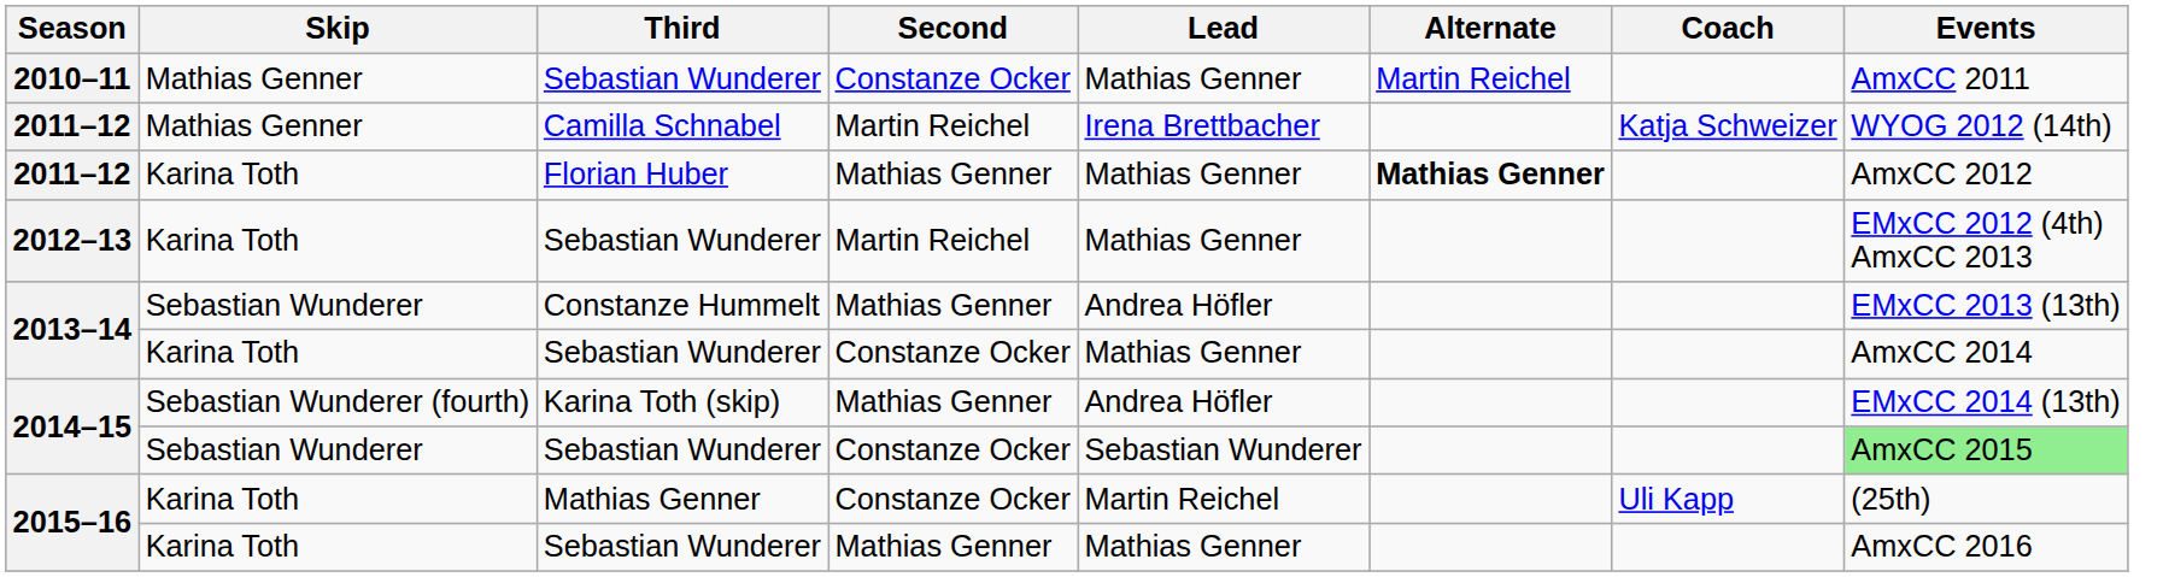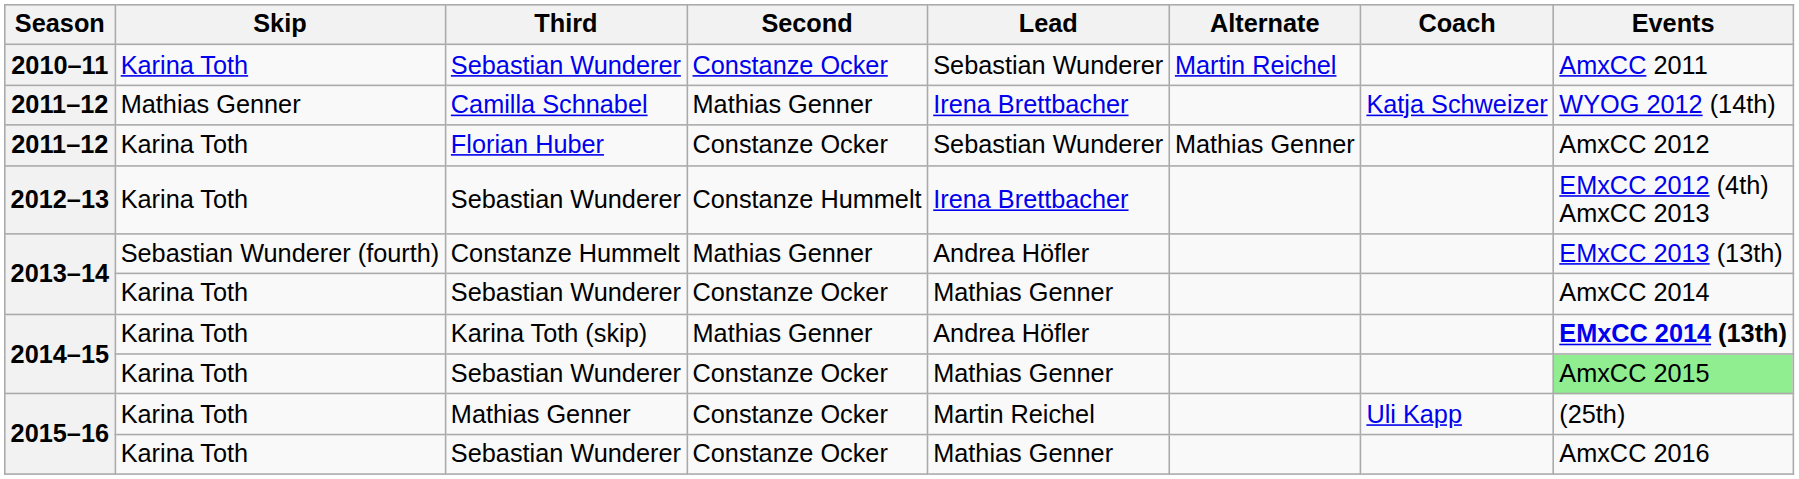2010–11 | Skip: Mathias Genner -> Karina Toth
2010–11 | Lead: Mathias Genner -> Sebastian Wunderer
2011–12 / Camilla Schnabel | Second: Martin Reichel -> Mathias Genner
2011–12 / Florian Huber | Second: Mathias Genner -> Constanze Ocker
2011–12 / Florian Huber | Lead: Mathias Genner -> Sebastian Wunderer
2011–12 / Florian Huber | Alternate: bold -> normal
2012–13 | Second: Martin Reichel -> Constanze Hummelt
2012–13 | Lead: Mathias Genner -> Irena Brettbacher
2013–14 / Constanze Hummelt | Skip: Sebastian Wunderer -> Sebastian Wunderer (fourth)
2014–15 / Karina Toth (skip) | Skip: Sebastian Wunderer (fourth) -> Karina Toth
2014–15 / Karina Toth (skip) | Events: normal -> bold
2014–15 / Sebastian Wunderer | Skip: Sebastian Wunderer -> Karina Toth
2014–15 / Sebastian Wunderer | Lead: Sebastian Wunderer -> Mathias Genner
2015–16 / Sebastian Wunderer | Second: Mathias Genner -> Constanze Ocker
